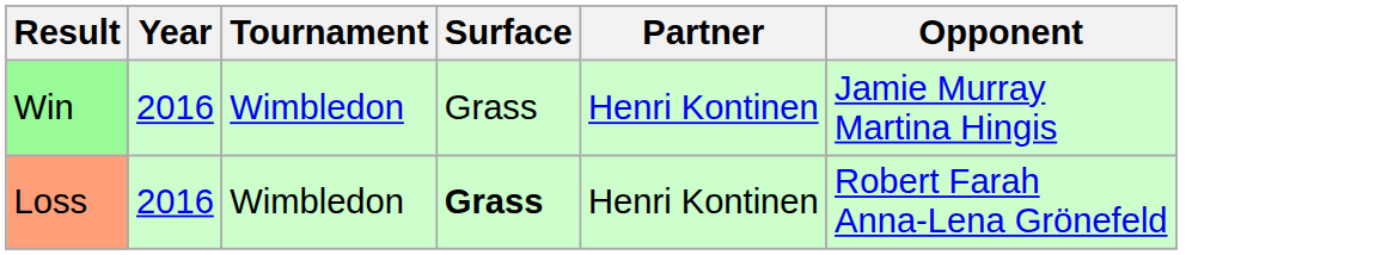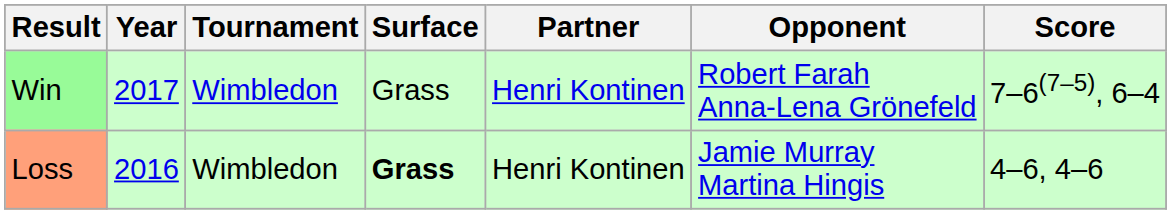+ column: Score | 7–6(7–5), 6–4 | 4–6, 4–6
Win | Year: 2016 -> 2017
Win | Opponent: Jamie Murray Martina Hingis -> Robert Farah Anna-Lena Grönefeld
Loss | Opponent: Robert Farah Anna-Lena Grönefeld -> Jamie Murray Martina Hingis
